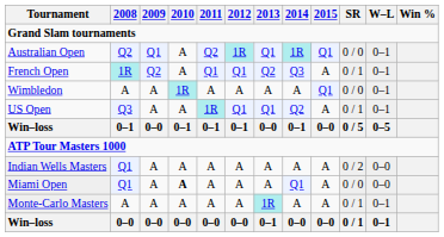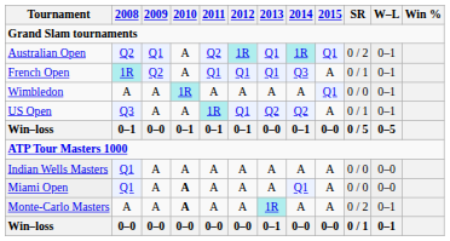Australian Open | SR: 0 / 0 -> 0 / 2
French Open | 2013: Q2 -> Q1
US Open | 2013: Q1 -> Q2
Indian Wells Masters | SR: 0 / 2 -> 0 / 0
Monte-Carlo Masters | 2010: normal -> bold
Monte-Carlo Masters | SR: 0 / 1 -> 0 / 2
